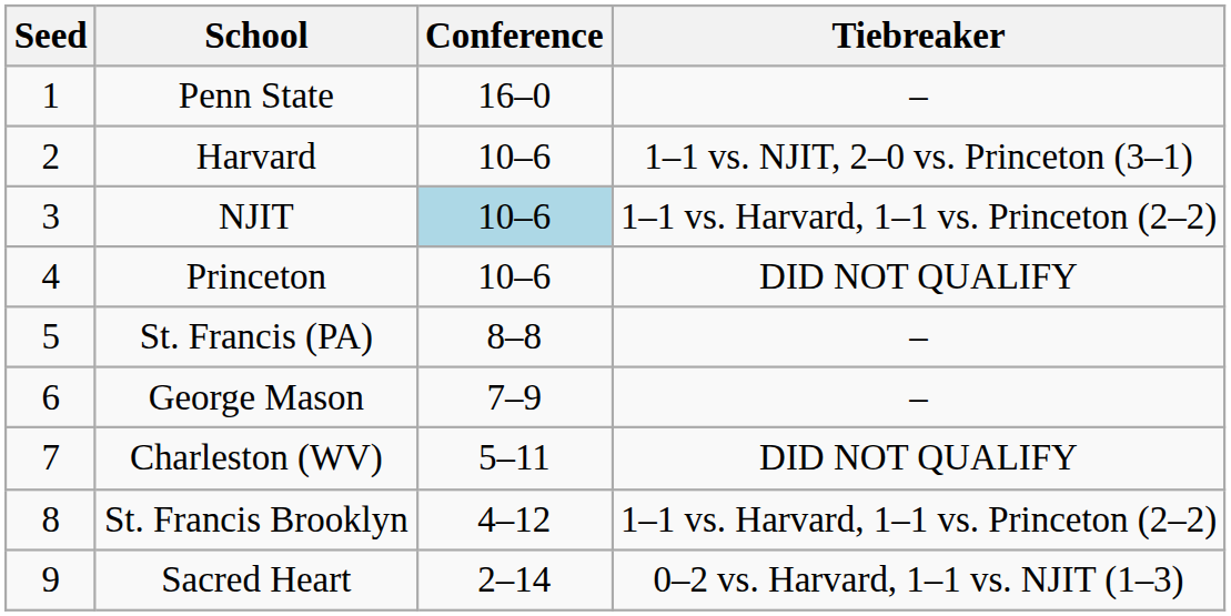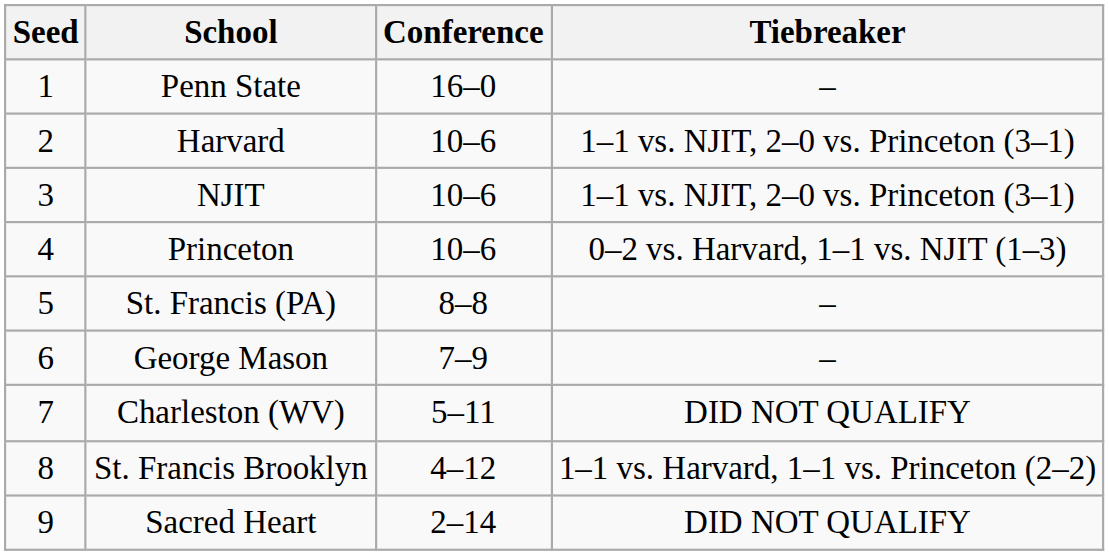NJIT | Conference: lightblue background -> no background
NJIT | Tiebreaker: 1–1 vs. Harvard, 1–1 vs. Princeton (2–2) -> 1–1 vs. NJIT, 2–0 vs. Princeton (3–1)
Princeton | Tiebreaker: DID NOT QUALIFY -> 0–2 vs. Harvard, 1–1 vs. NJIT (1–3)
Sacred Heart | Tiebreaker: 0–2 vs. Harvard, 1–1 vs. NJIT (1–3) -> DID NOT QUALIFY
